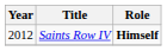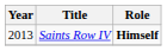Saints Row IV | Year: 2012 -> 2013
